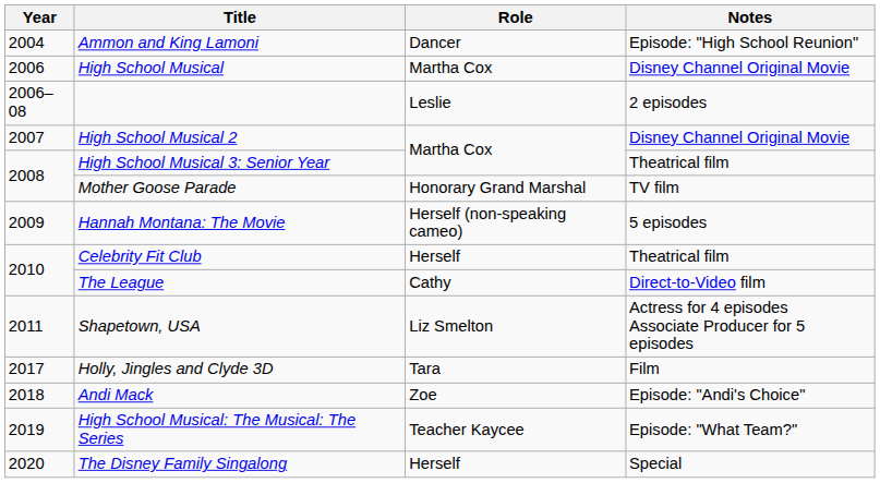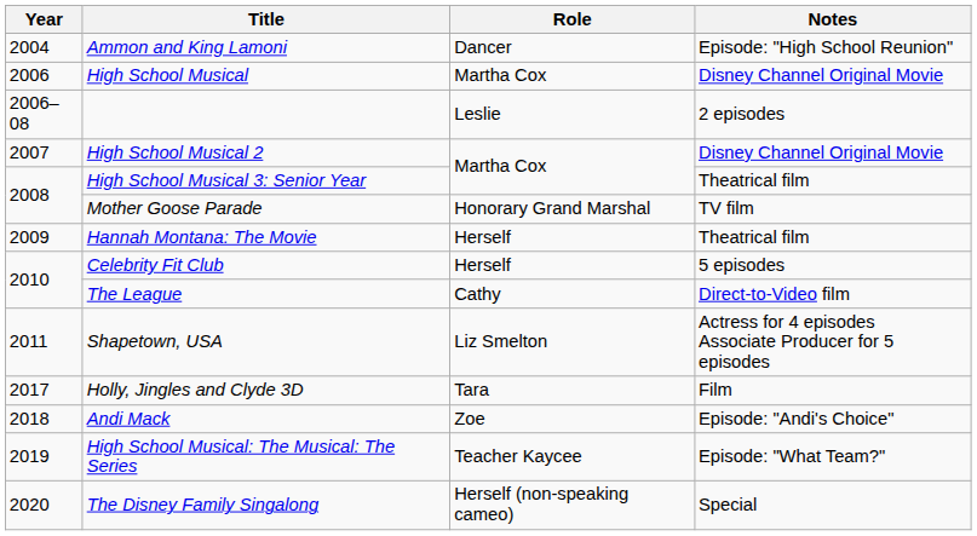Hannah Montana: The Movie | Role: Herself (non-speaking cameo) -> Herself
Hannah Montana: The Movie | Notes: 5 episodes -> Theatrical film
Celebrity Fit Club | Notes: Theatrical film -> 5 episodes
The Disney Family Singalong | Role: Herself -> Herself (non-speaking cameo)
